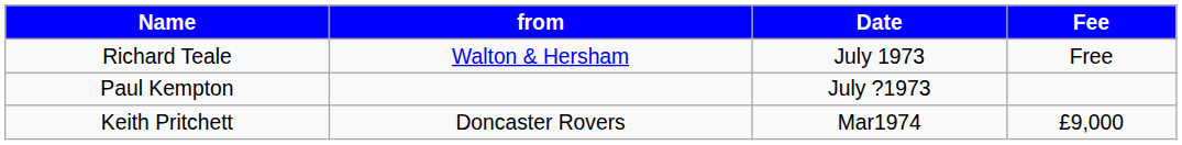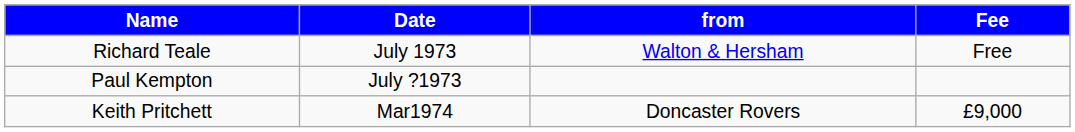columns swapped: from <-> Date
